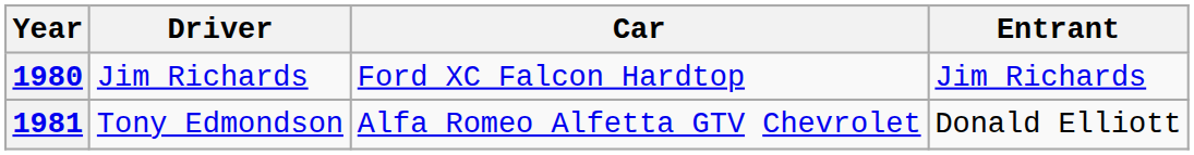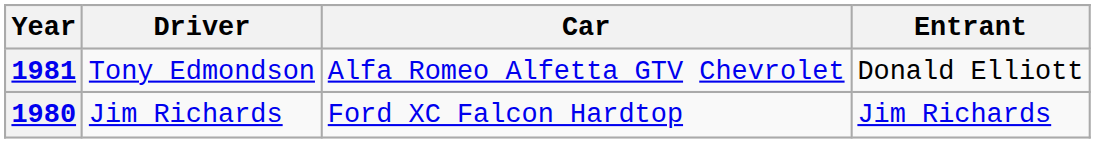rows swapped: 1980 <-> 1981
